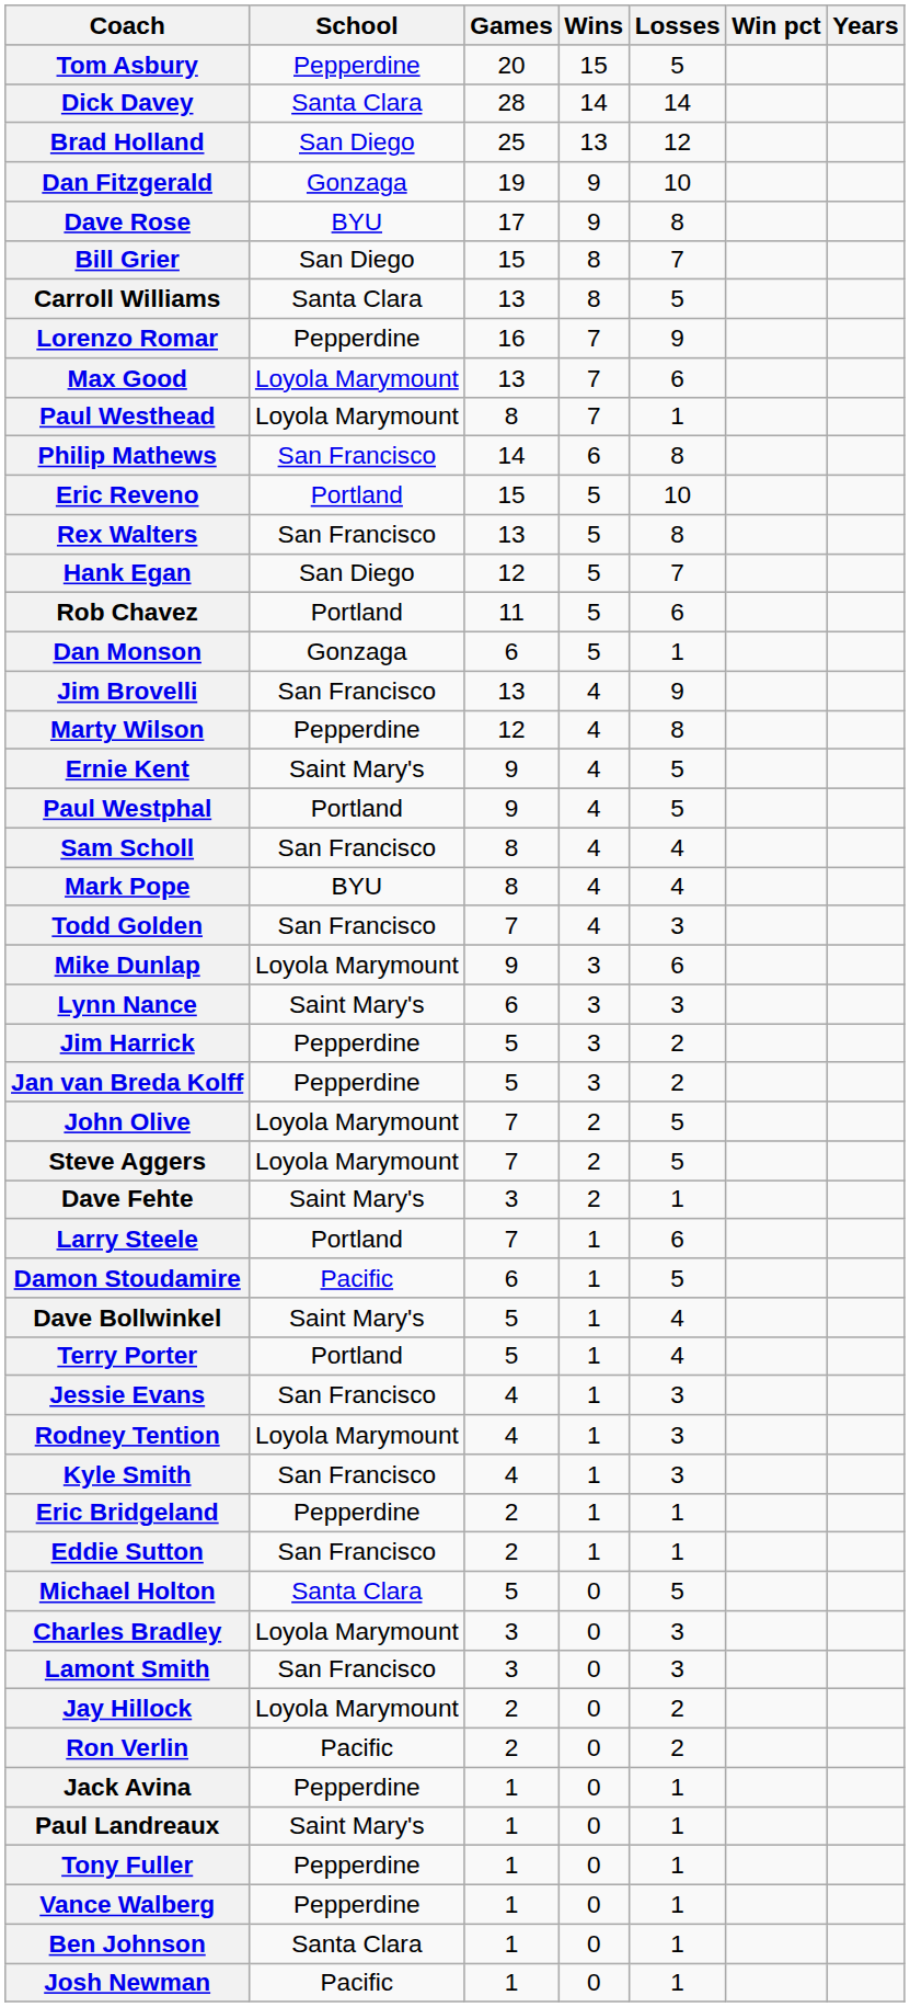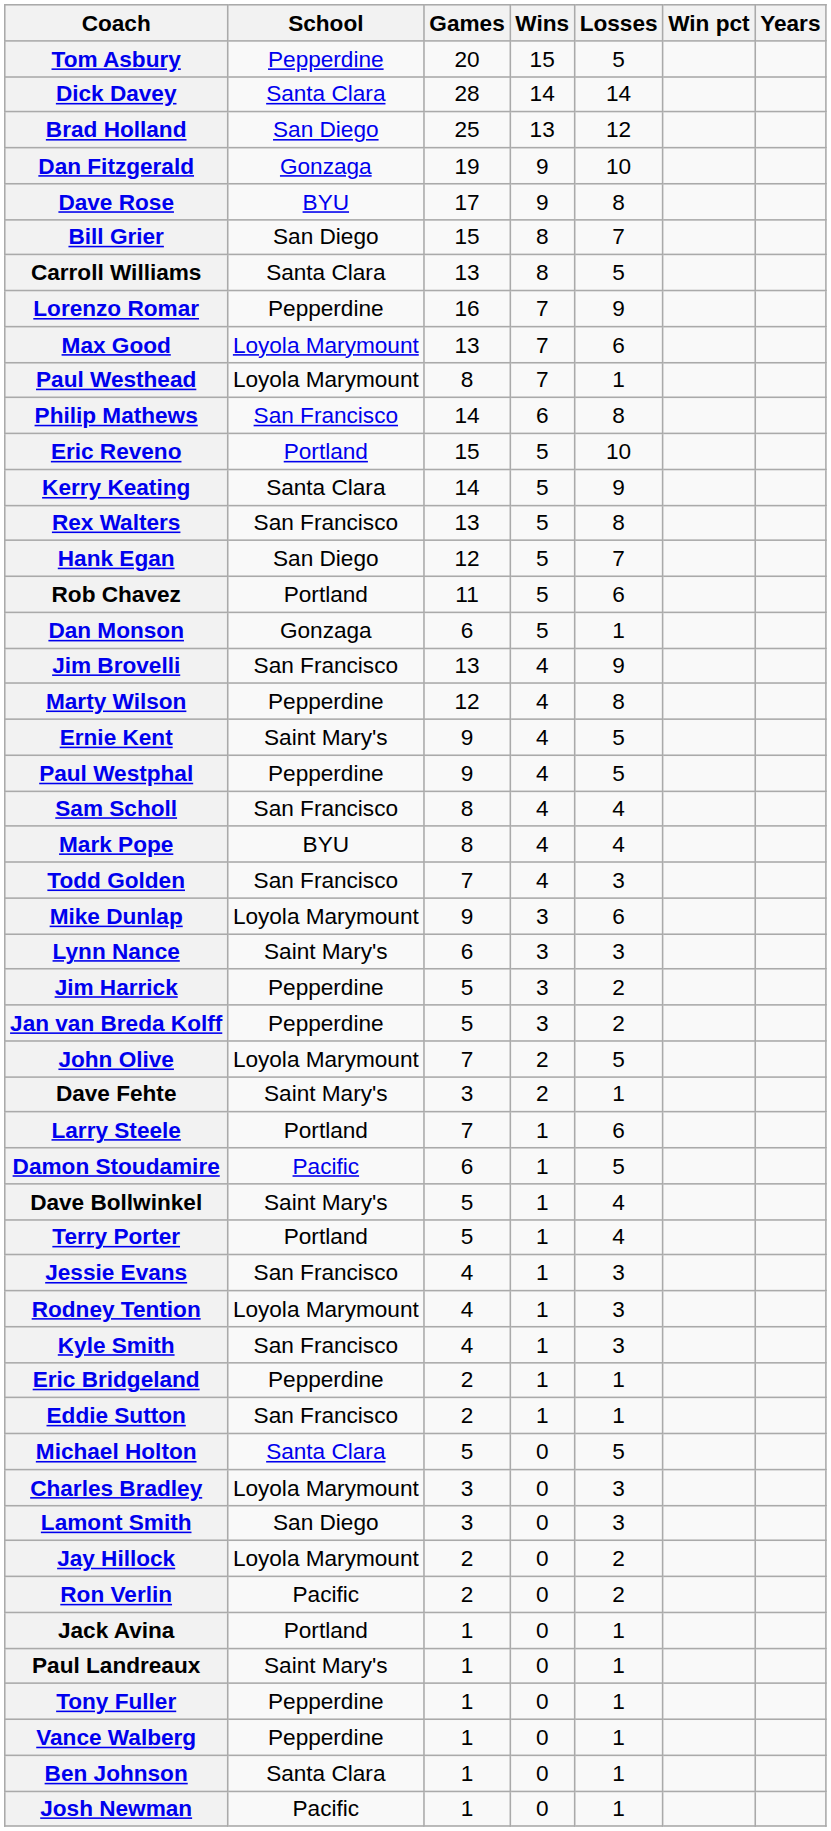+ row: Kerry Keating | Santa Clara | 14 | 5 | 9
Paul Westphal | School: Portland -> Pepperdine
- row: Steve Aggers | Loyola Marymount | 7 | 2 | 5
Lamont Smith | School: San Francisco -> San Diego
Jack Avina | School: Pepperdine -> Portland
